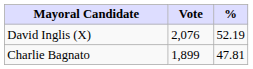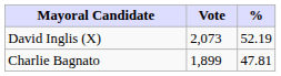David Inglis (X) | Vote: 2,076 -> 2,073
